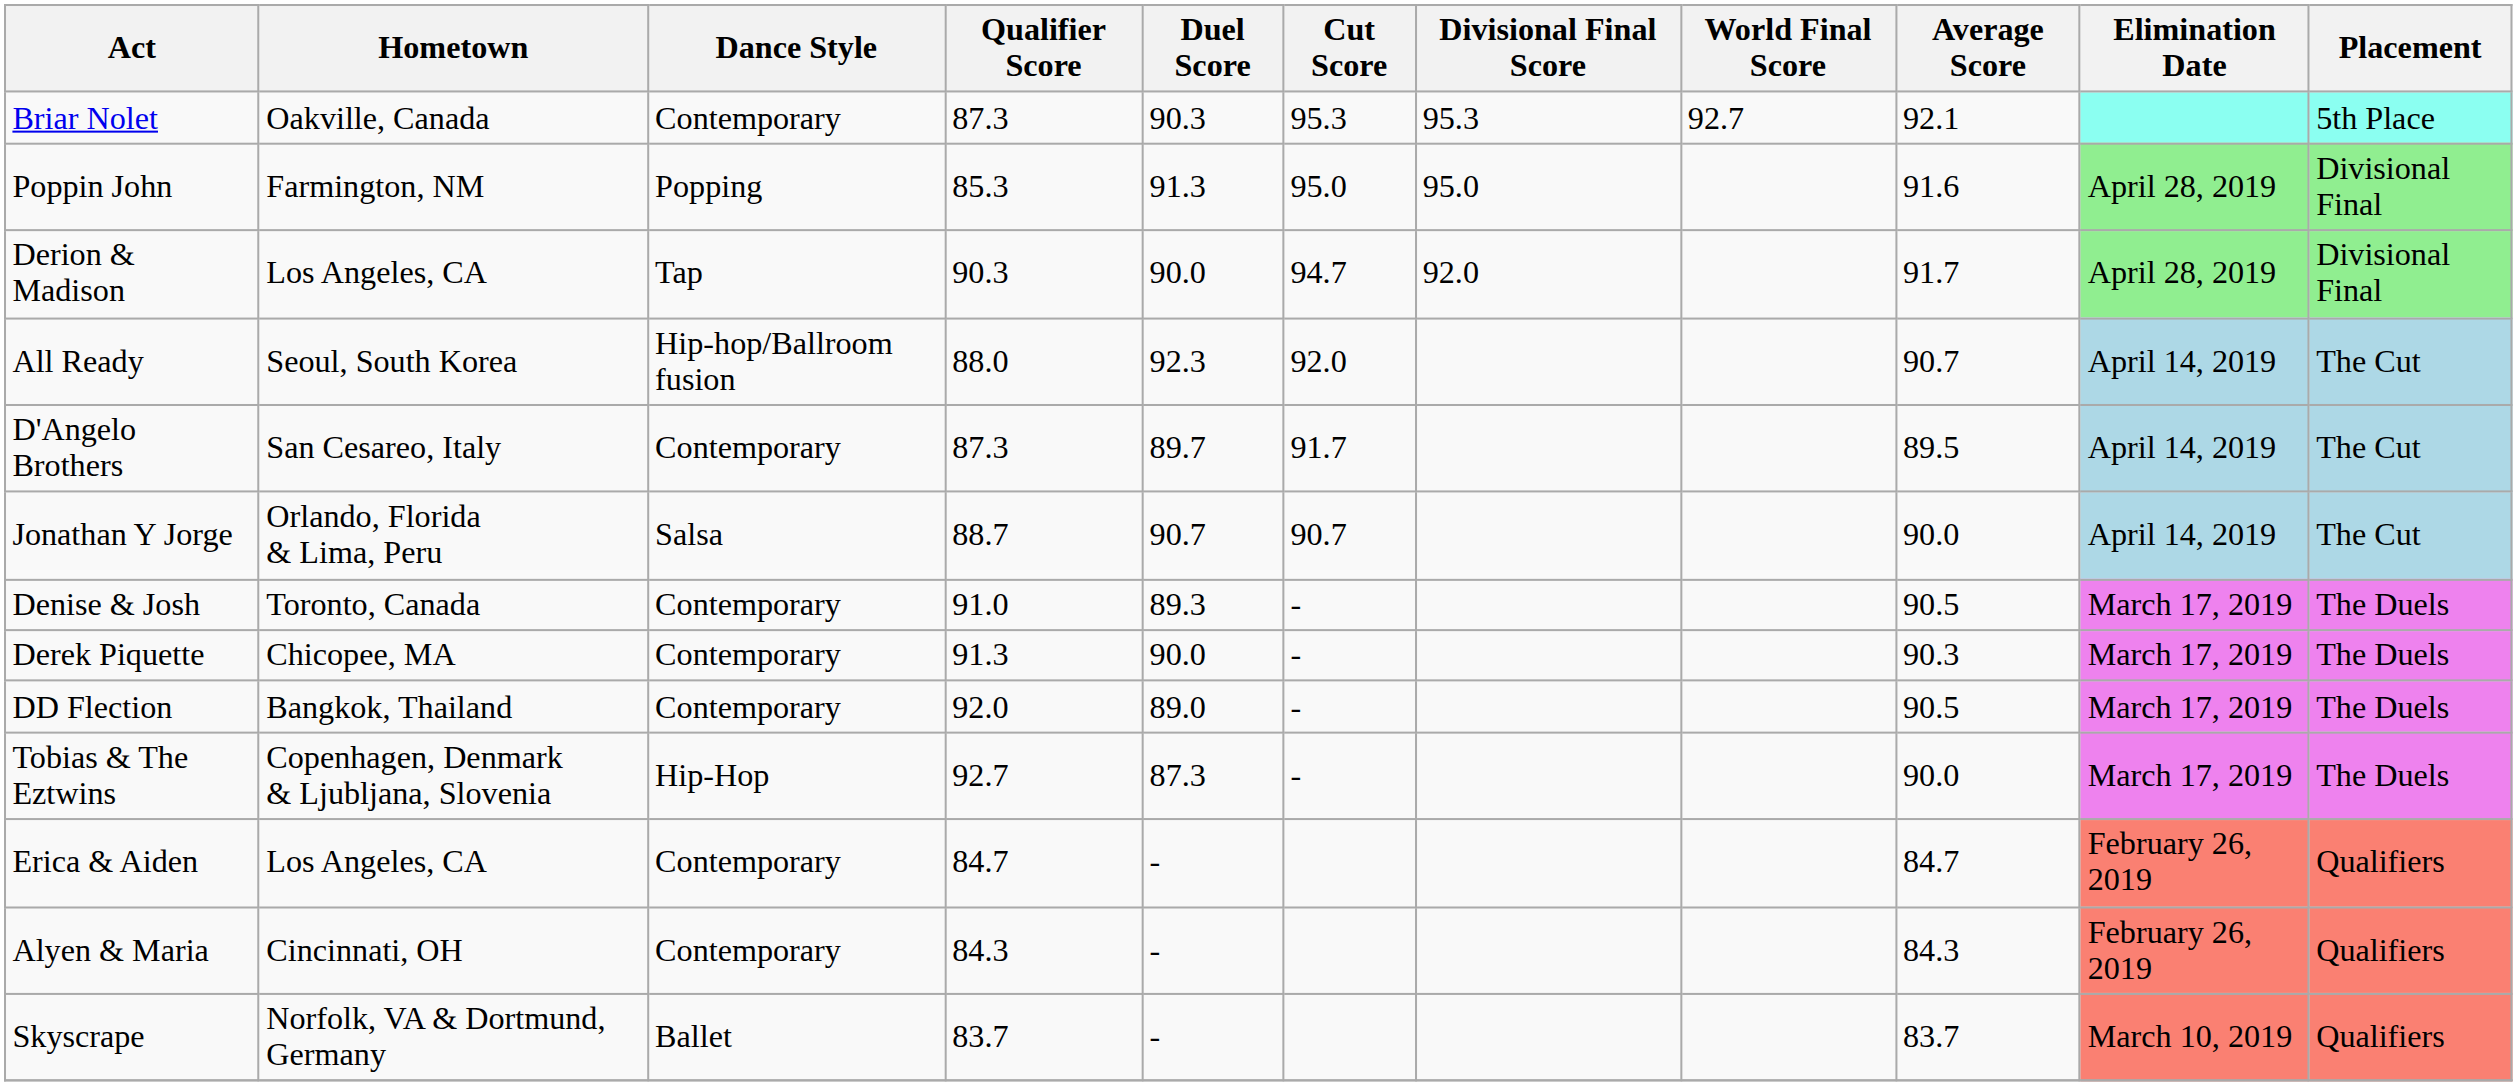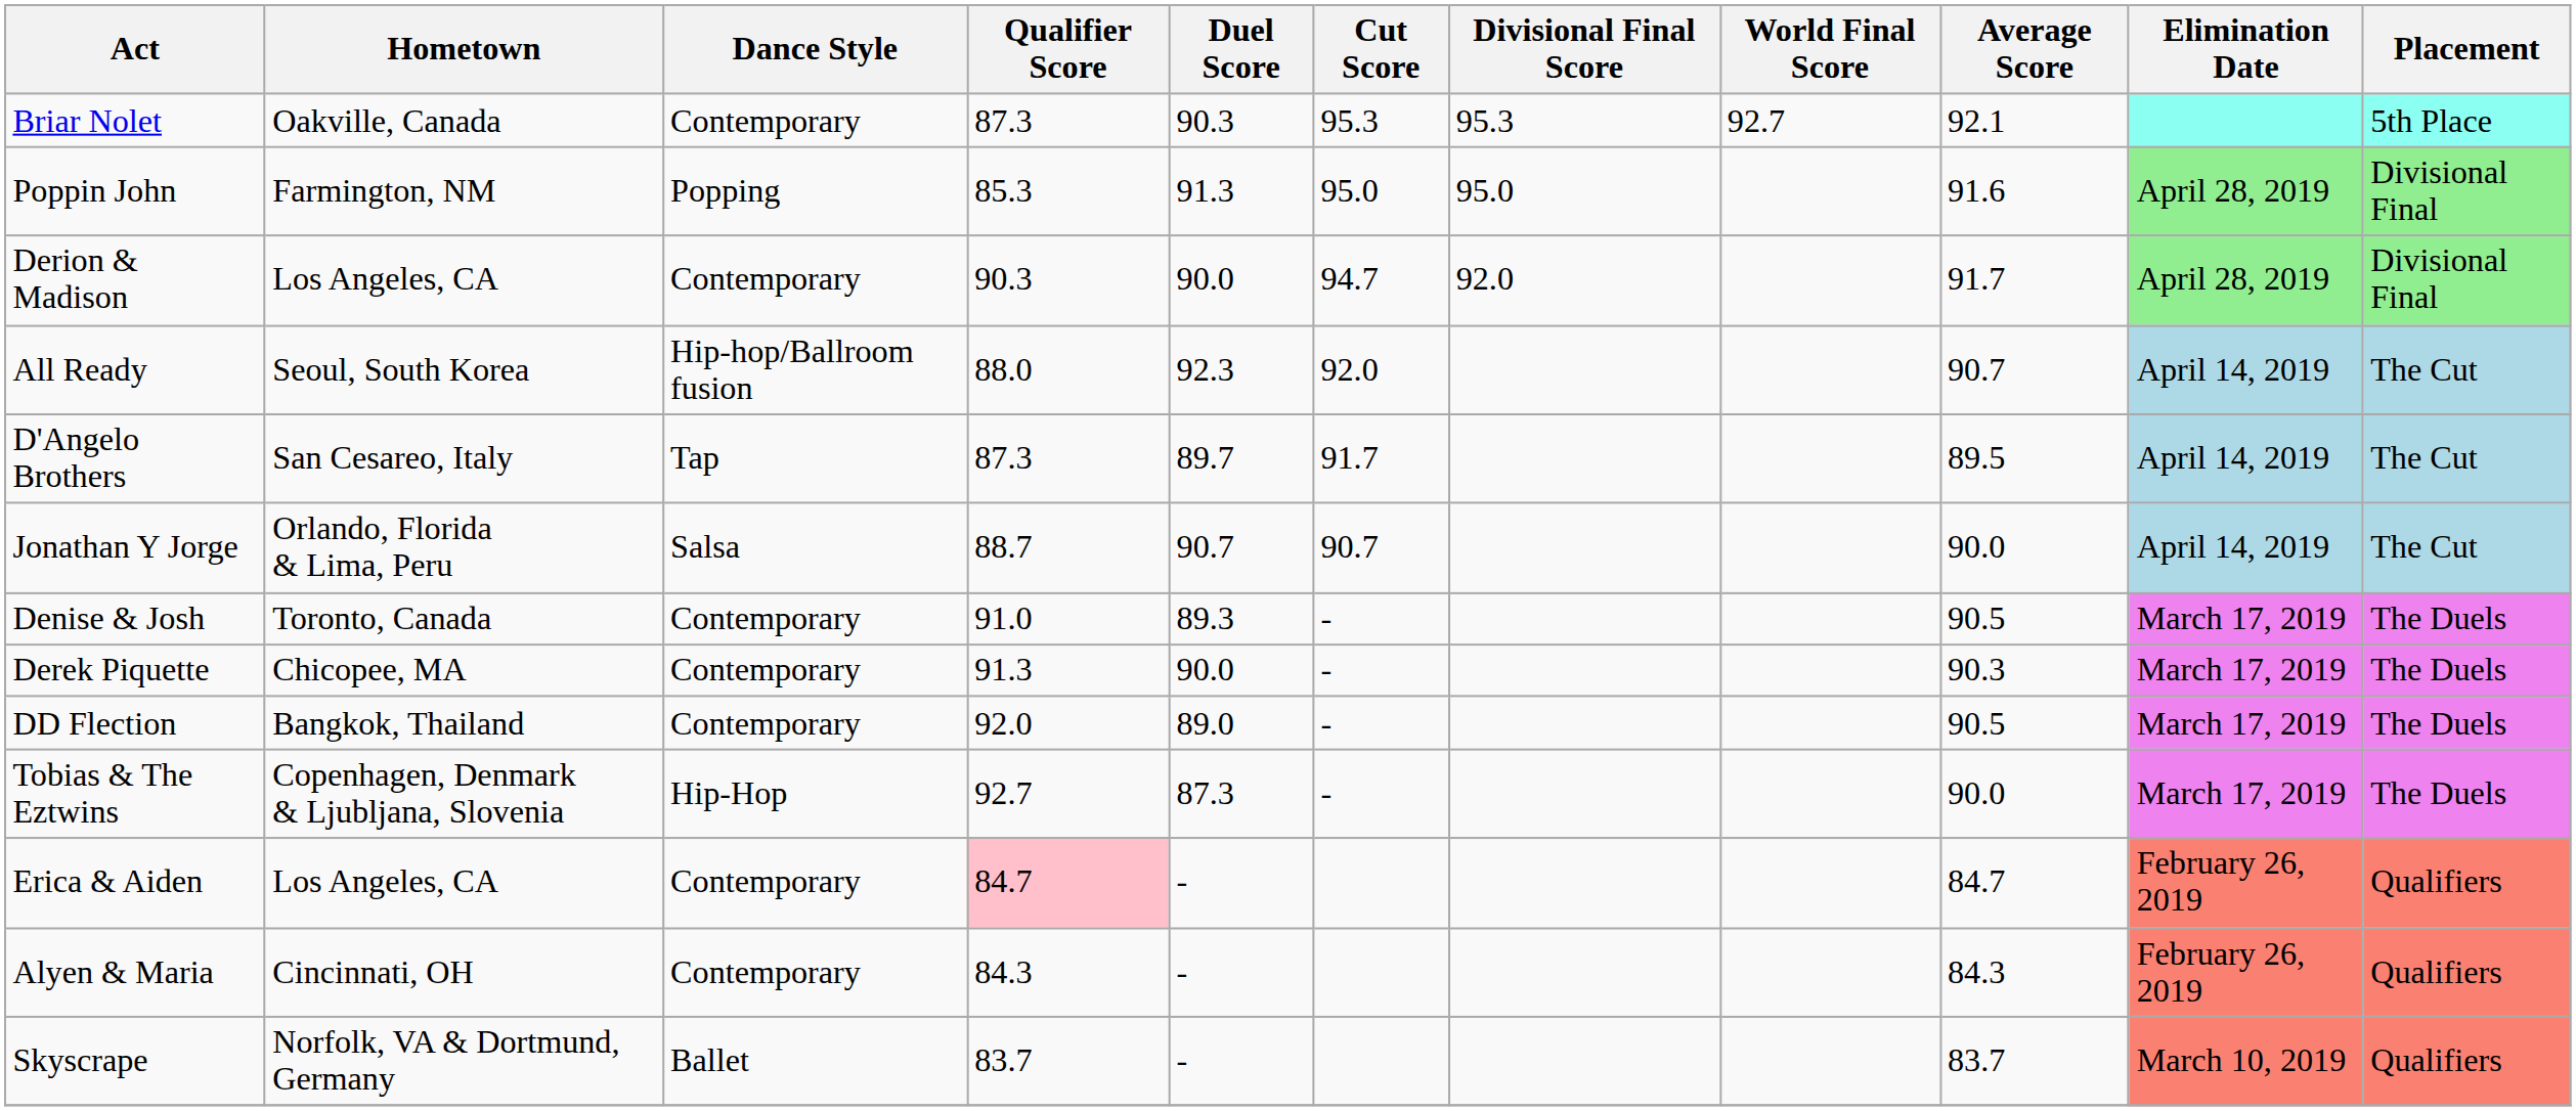Derion & Madison | Dance Style: Tap -> Contemporary
D'Angelo Brothers | Dance Style: Contemporary -> Tap
Erica & Aiden | Qualifier Score: no background -> pink background
